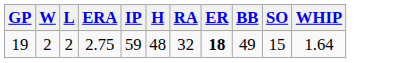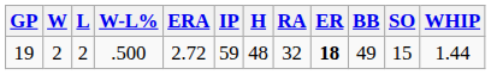+ column: W-L% | .500
19 | ERA: 2.75 -> 2.72
19 | WHIP: 1.64 -> 1.44
